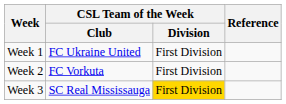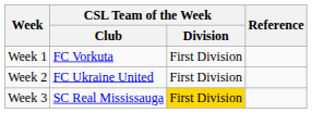Week 1 | CSL Team of the Week / Club: FC Ukraine United -> FC Vorkuta
Week 2 | CSL Team of the Week / Club: FC Vorkuta -> FC Ukraine United
